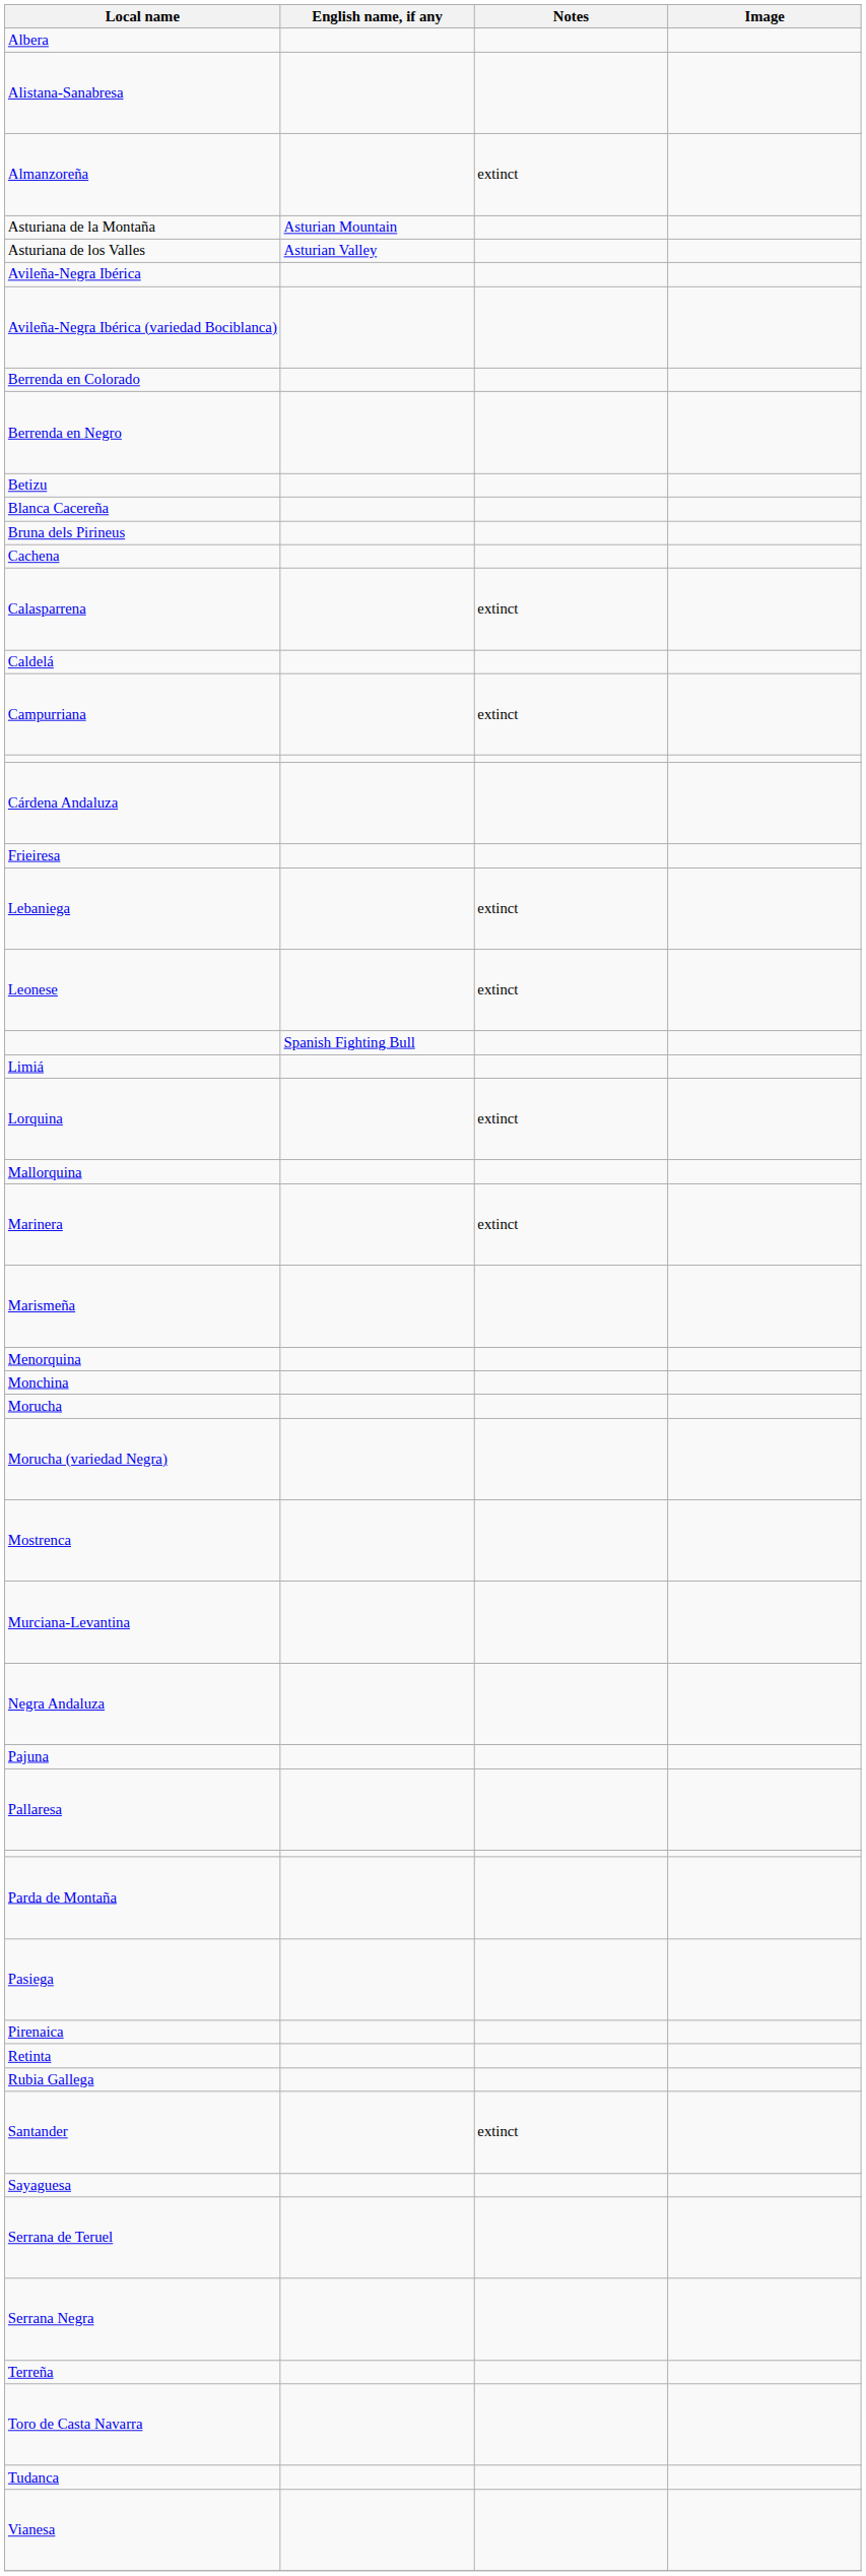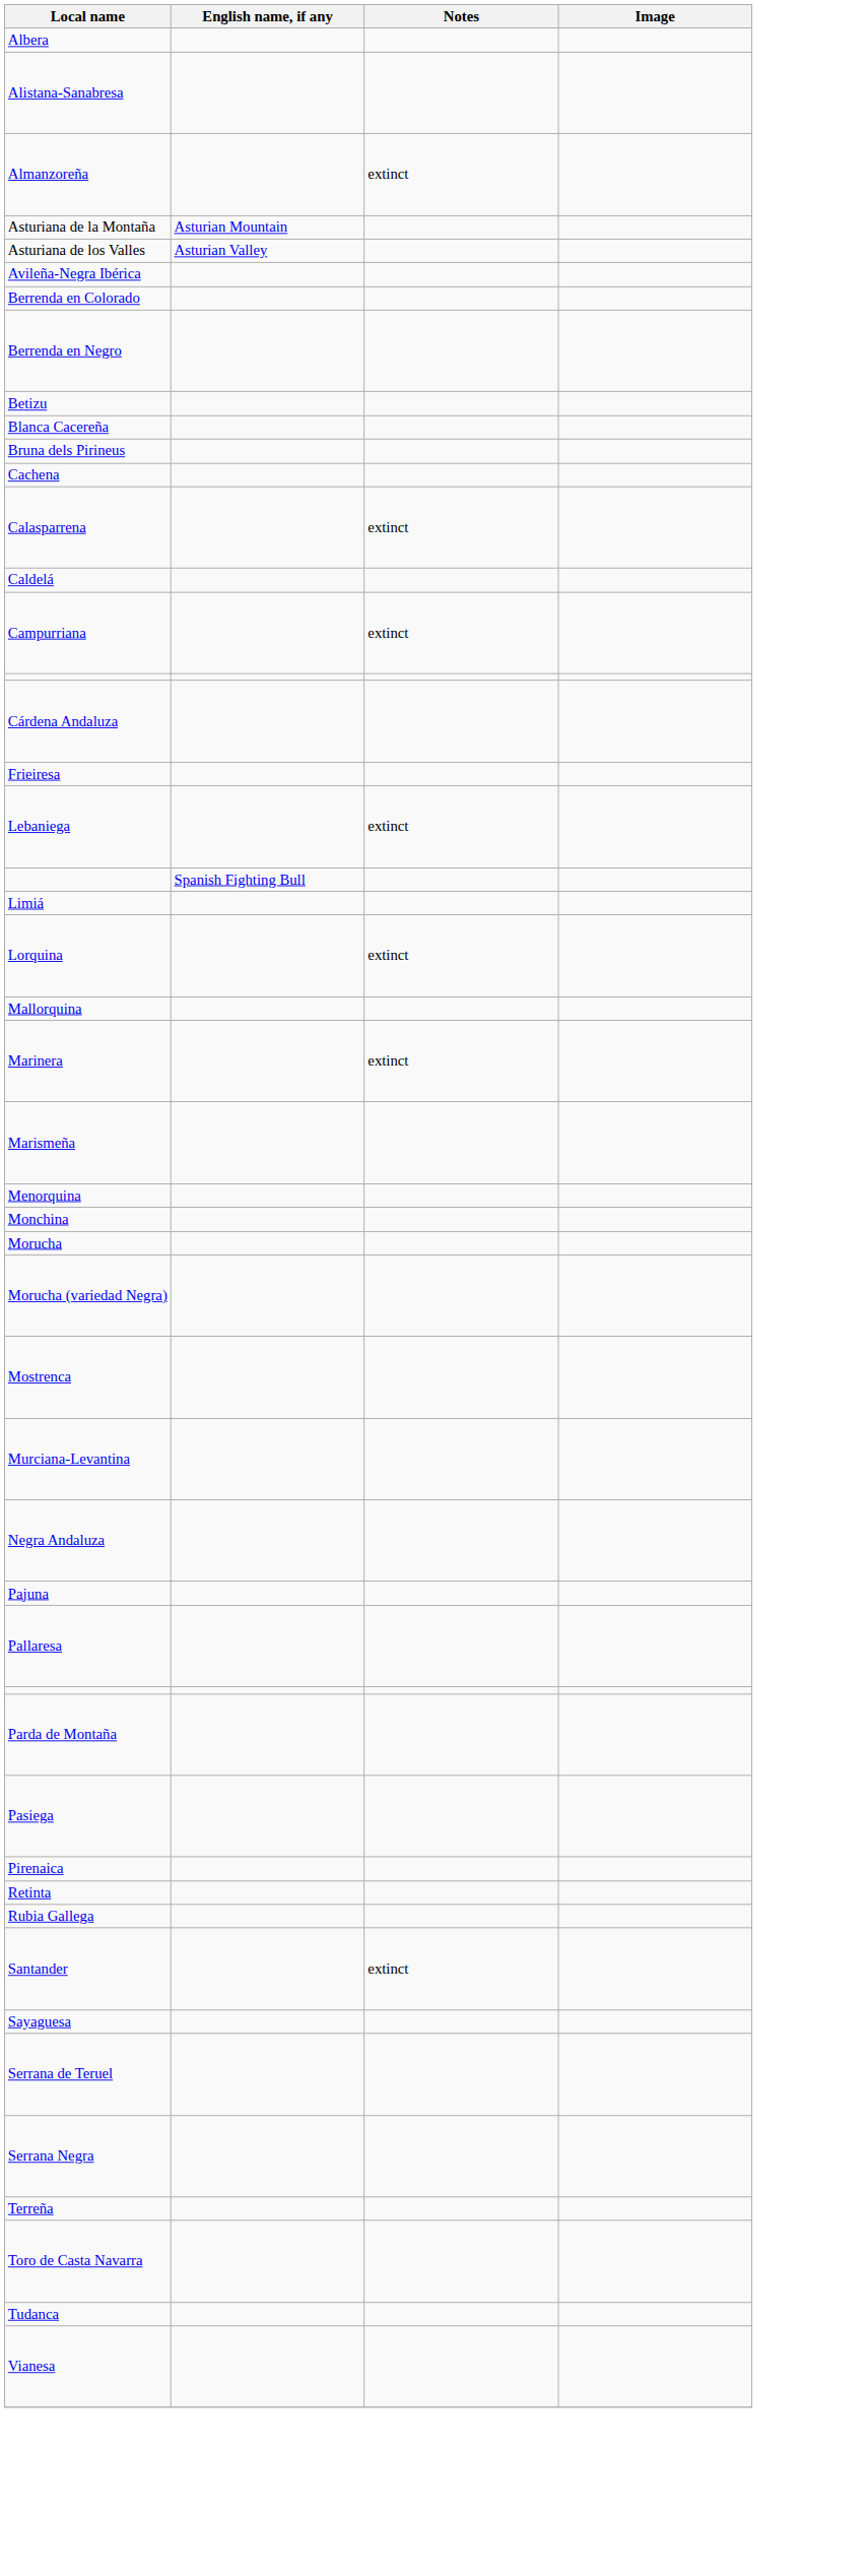- row: Avileña-Negra Ibérica (variedad Bociblanca)
- row: Leonese | extinct
